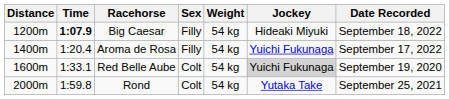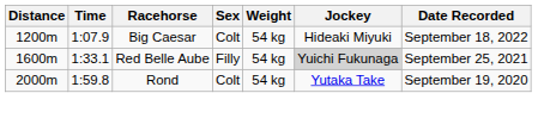Big Caesar | Time: bold -> normal
Big Caesar | Sex: Filly -> Colt
- row: 1400m | 1:20.4 | Aroma de Rosa | Filly | 54 kg | Yuichi Fukunaga | September 17, 2022
Red Belle Aube | Sex: Colt -> Filly
Red Belle Aube | Date Recorded: September 19, 2020 -> September 25, 2021
Rond | Date Recorded: September 25, 2021 -> September 19, 2020
